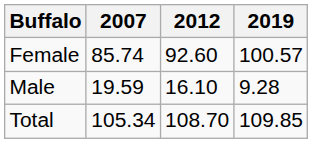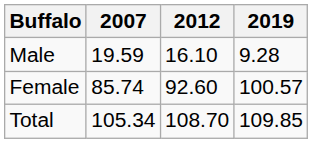rows swapped: Male <-> Female
